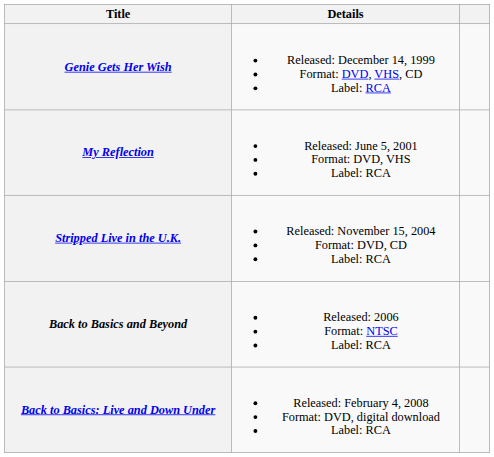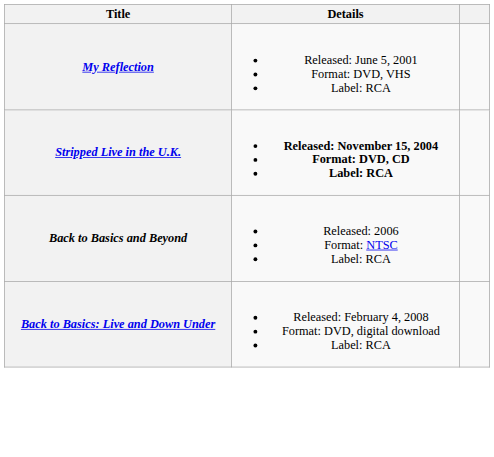- row: Genie Gets Her Wish | Released: December 14, 1999 Format: DVD, VHS, CD Label: RCA
Stripped Live in the U.K. | Details: normal -> bold
